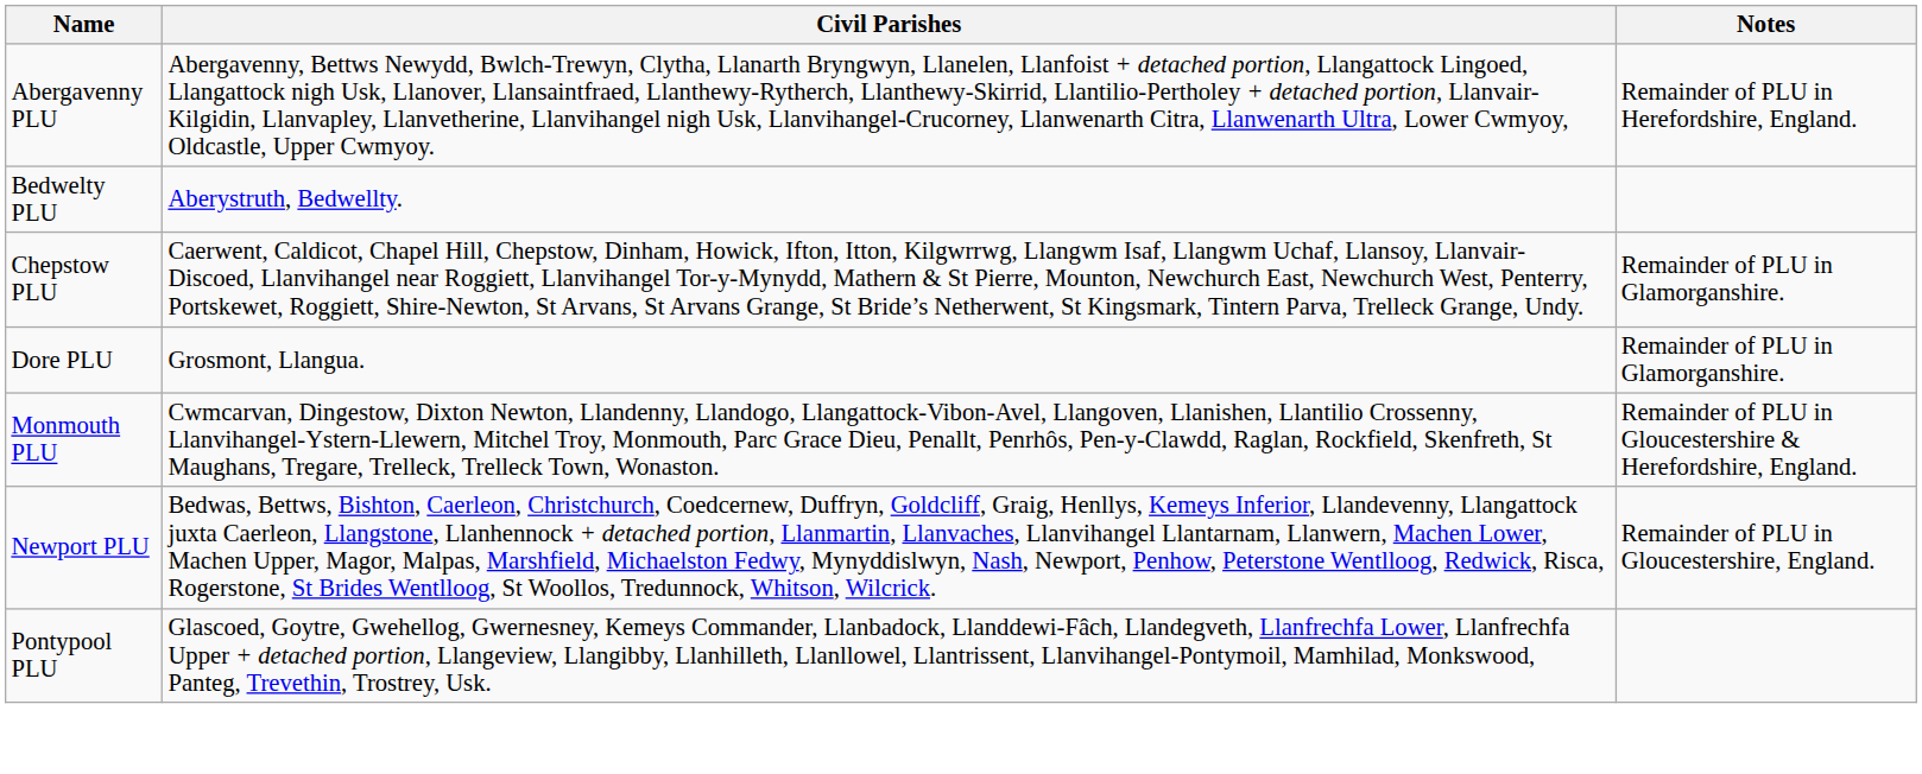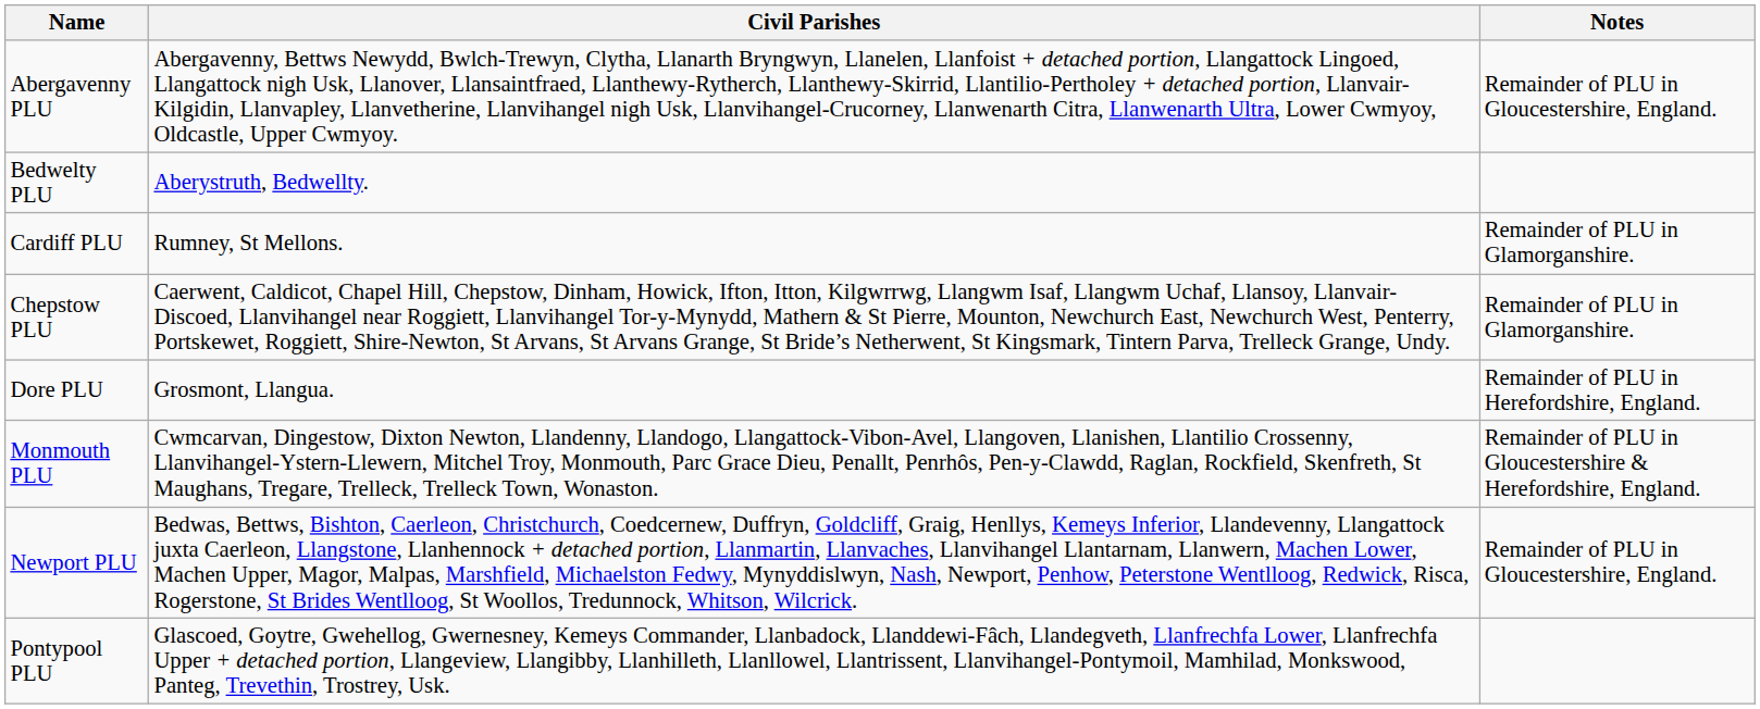Abergavenny PLU | Notes: Remainder of PLU in Herefordshire, England. -> Remainder of PLU in Gloucestershire, England.
+ row: Cardiff PLU | Rumney, St Mellons. | Remainder of PLU in Glamorganshire.
Dore PLU | Notes: Remainder of PLU in Glamorganshire. -> Remainder of PLU in Herefordshire, England.
